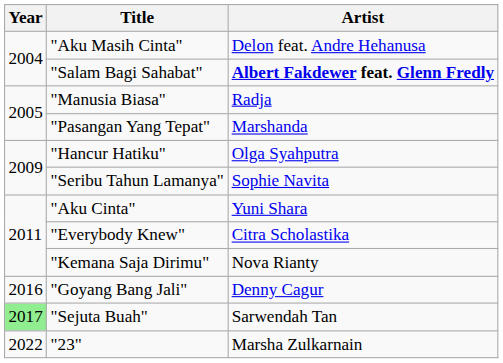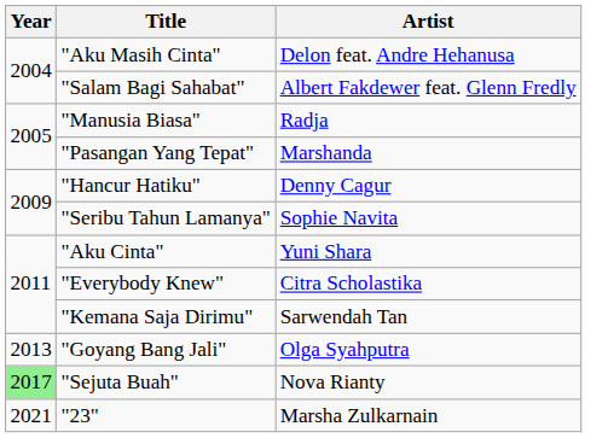"Salam Bagi Sahabat" | Artist: bold -> normal
"Hancur Hatiku" | Artist: Olga Syahputra -> Denny Cagur
"Kemana Saja Dirimu" | Artist: Nova Rianty -> Sarwendah Tan
"Goyang Bang Jali" | Year: 2016 -> 2013
"Goyang Bang Jali" | Artist: Denny Cagur -> Olga Syahputra
"Sejuta Buah" | Artist: Sarwendah Tan -> Nova Rianty
"23" | Year: 2022 -> 2021
